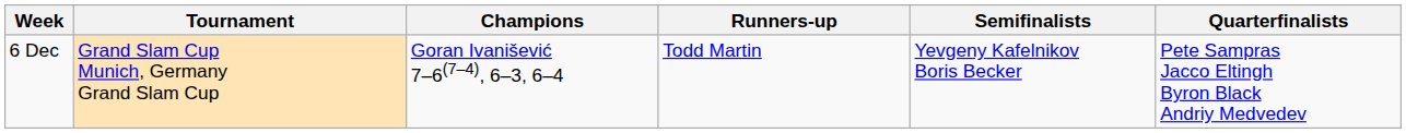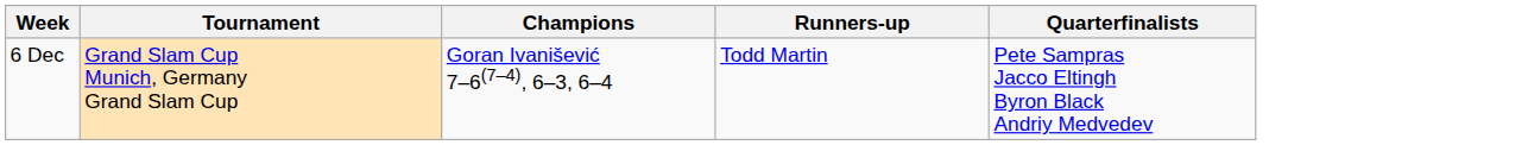- column: Semifinalists | Yevgeny Kafelnikov Boris Becker
